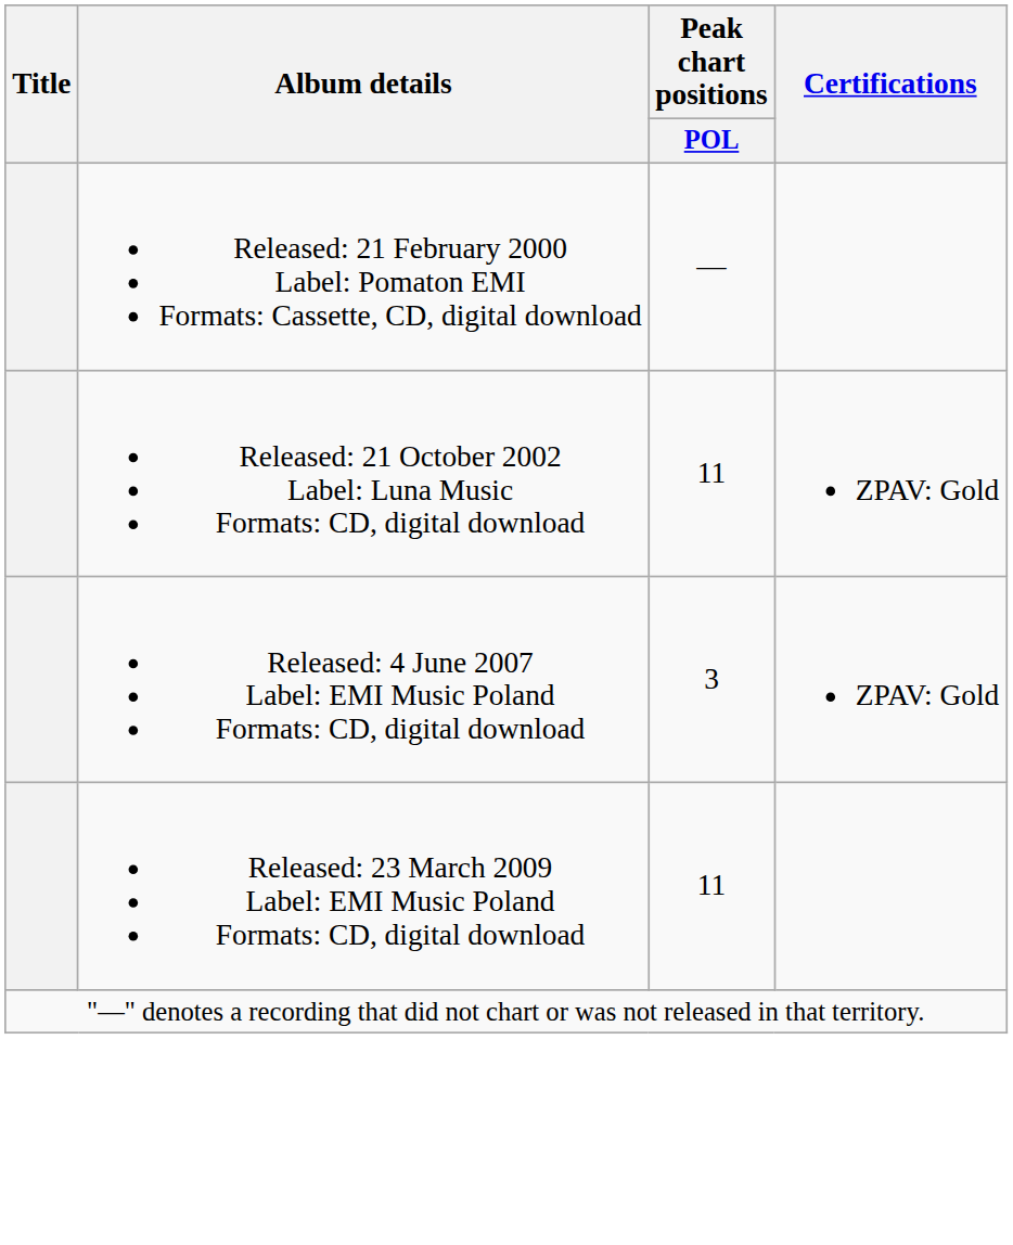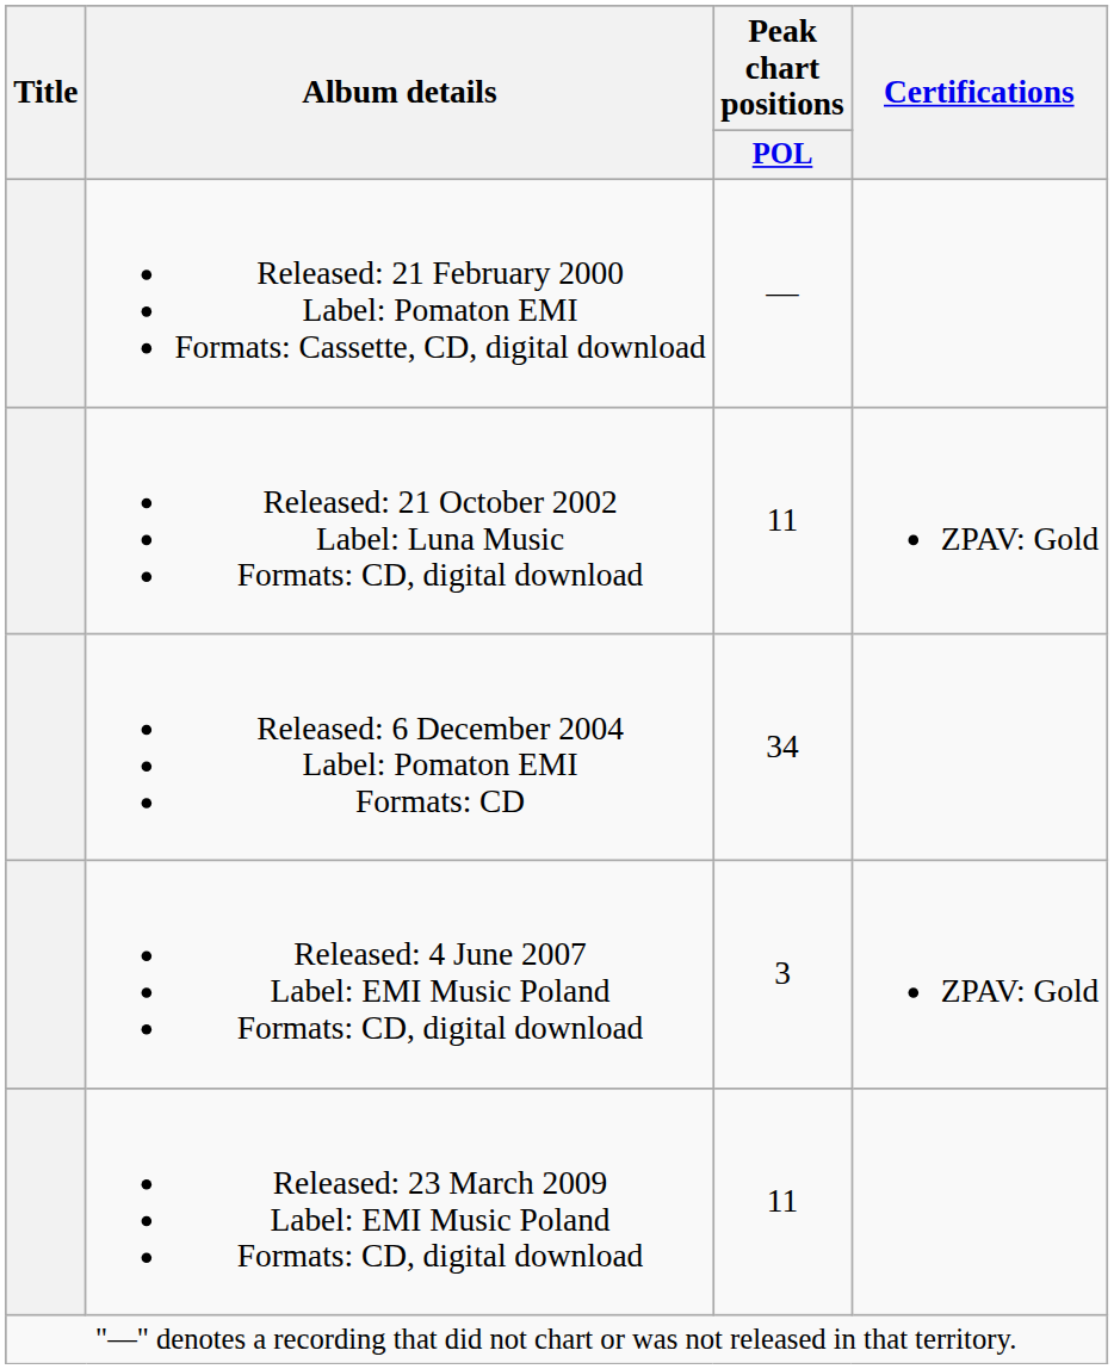+ row: Released: 6 December 2004 Label: Pomaton EMI Formats: CD | 34
